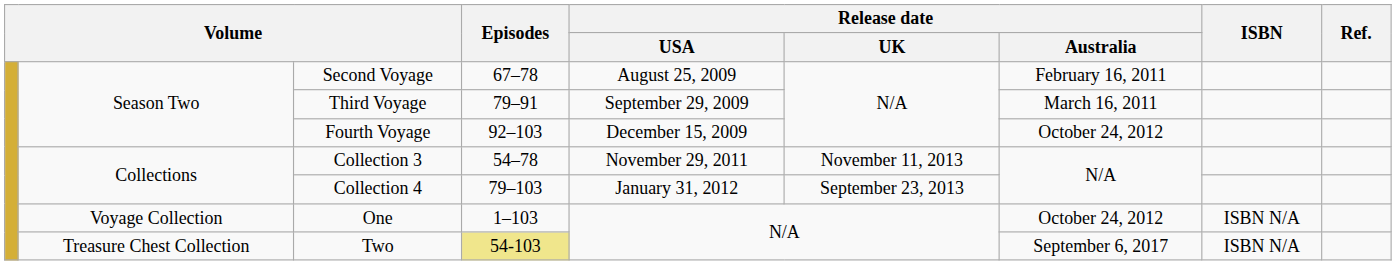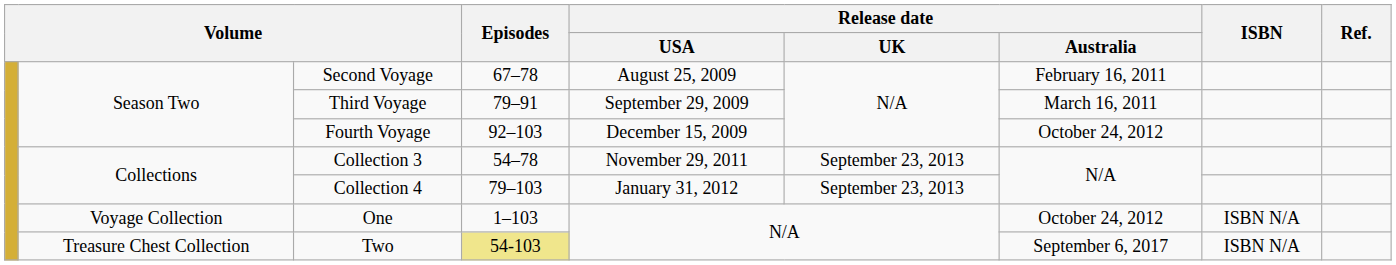Collection 3 | Release date / UK: November 11, 2013 -> September 23, 2013
